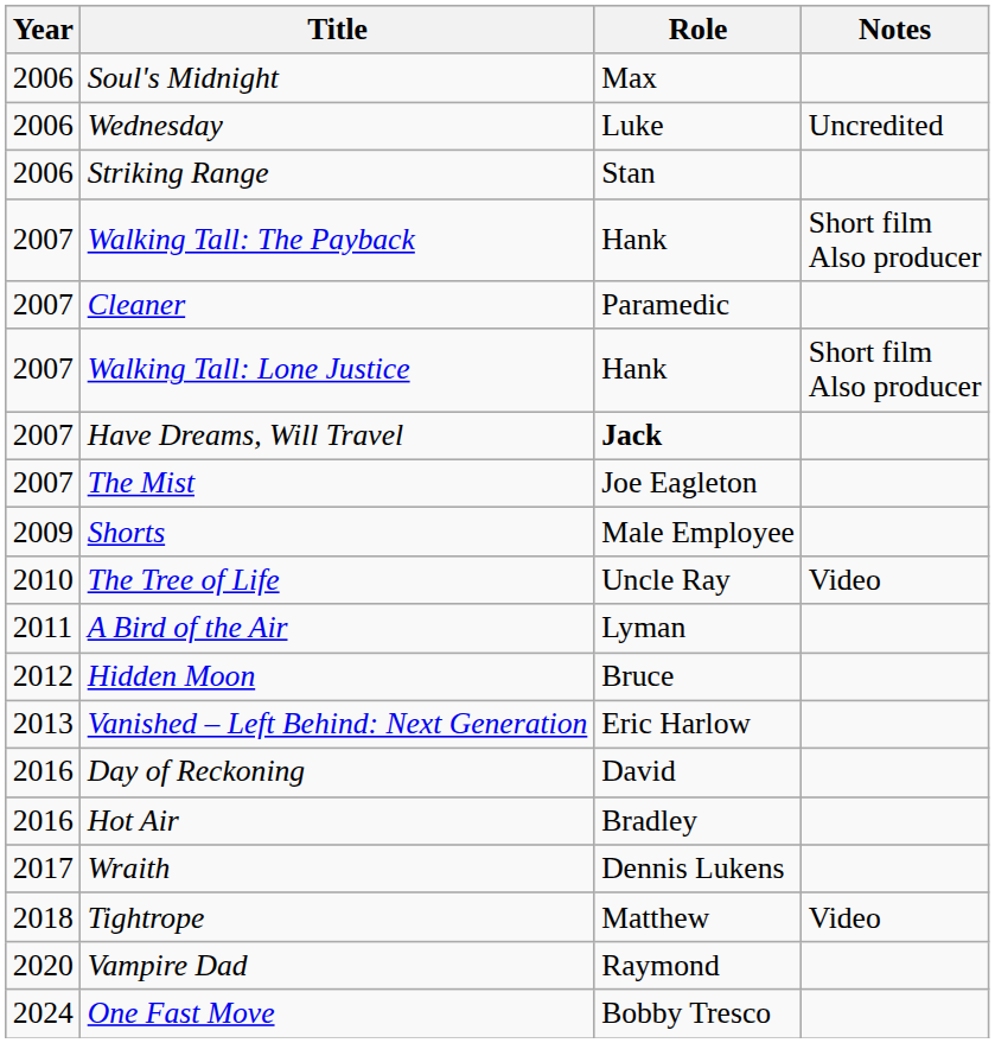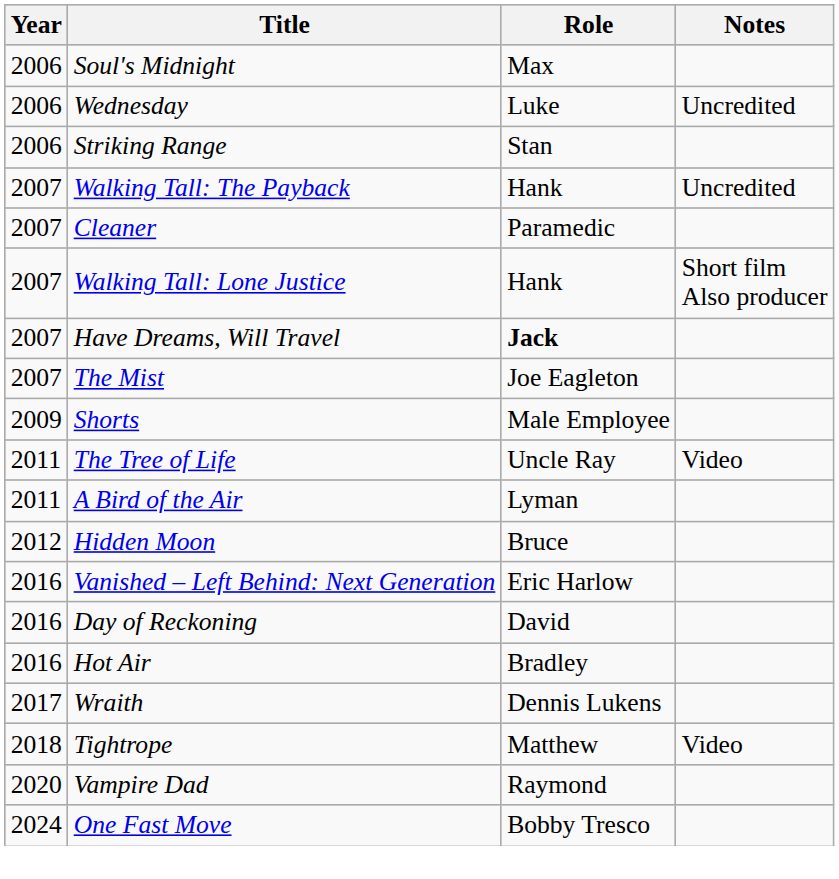Walking Tall: The Payback | Notes: Short film Also producer -> Uncredited
The Tree of Life | Year: 2010 -> 2011
Vanished – Left Behind: Next Generation | Year: 2013 -> 2016
